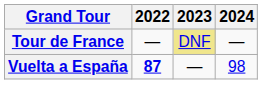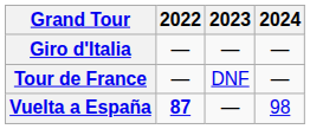+ row: Giro d'Italia | — | — | —
Tour de France | 2023: khaki background -> no background
